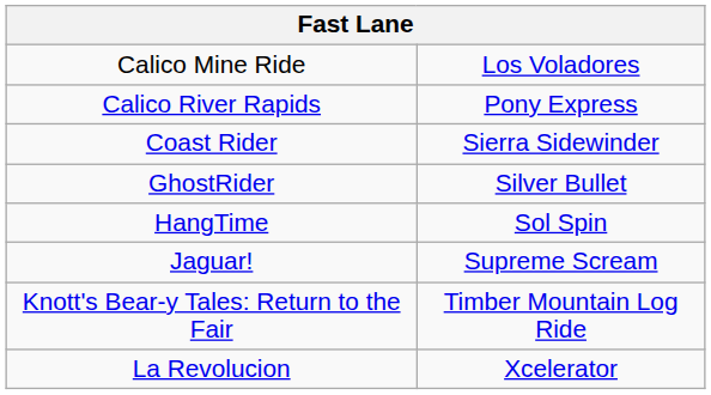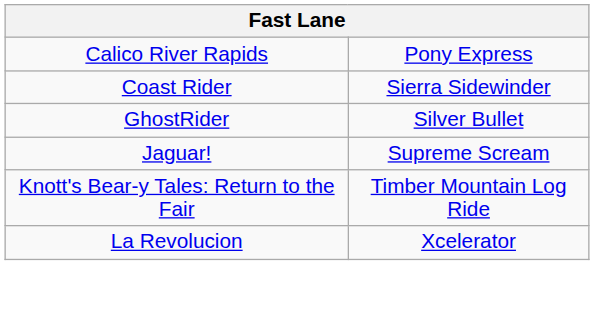- row: Calico Mine Ride | Los Voladores
- row: HangTime | Sol Spin
